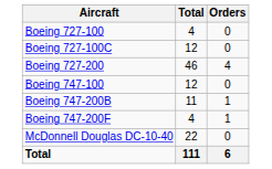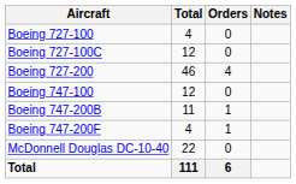+ column: Notes
